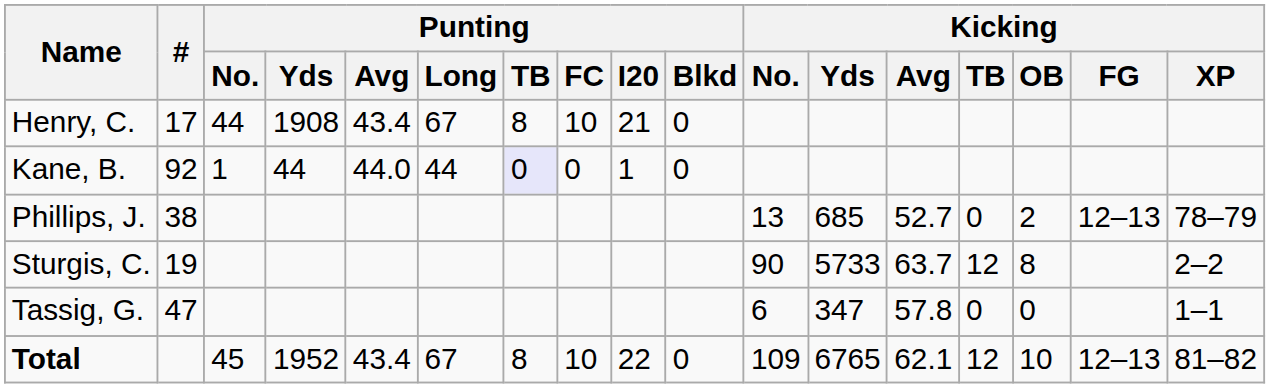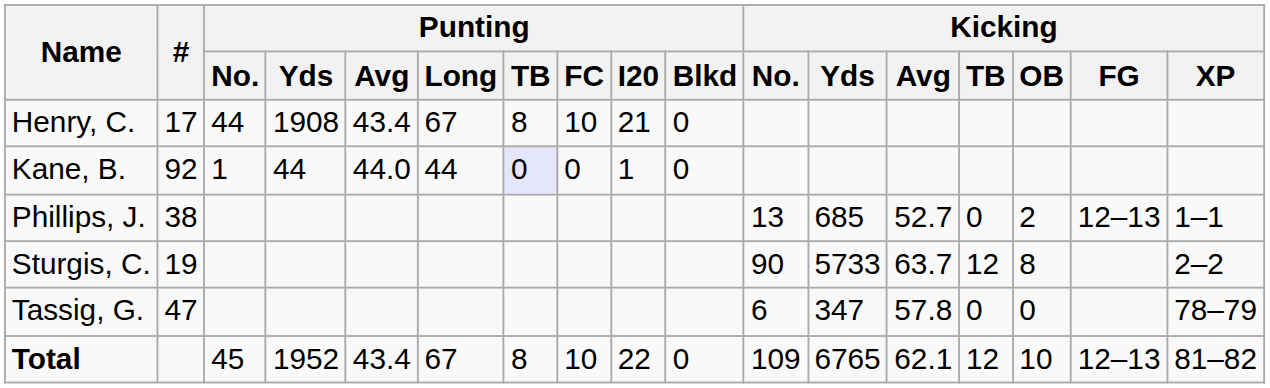Phillips, J. | Kicking / XP: 78–79 -> 1–1
Tassig, G. | Kicking / XP: 1–1 -> 78–79
